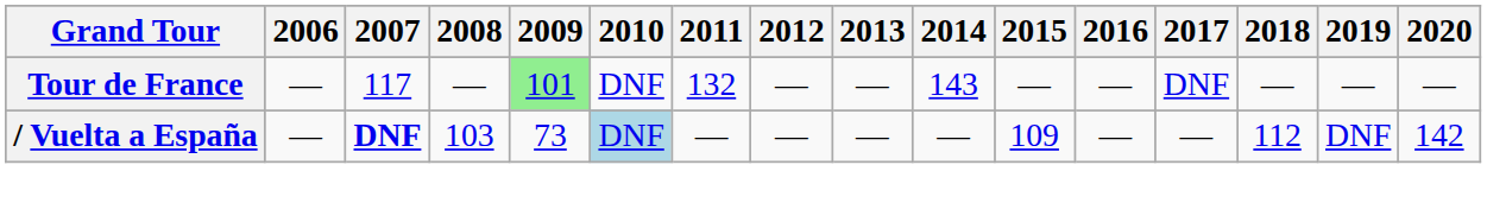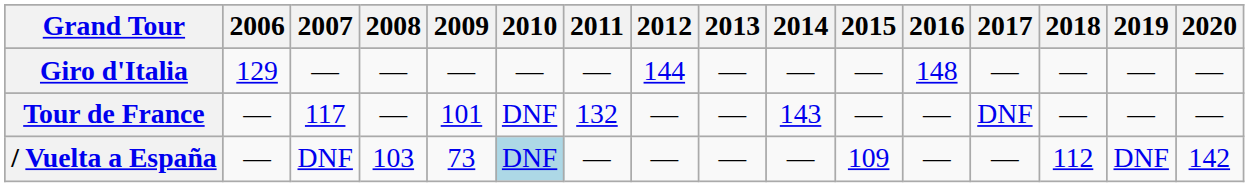+ row: Giro d'Italia | 129 | — | — | — | — | — | 144 | — | — | — | 148 | — | — | — | —
Tour de France | 2009: lightgreen background -> no background
/ Vuelta a España | 2007: bold -> normal
